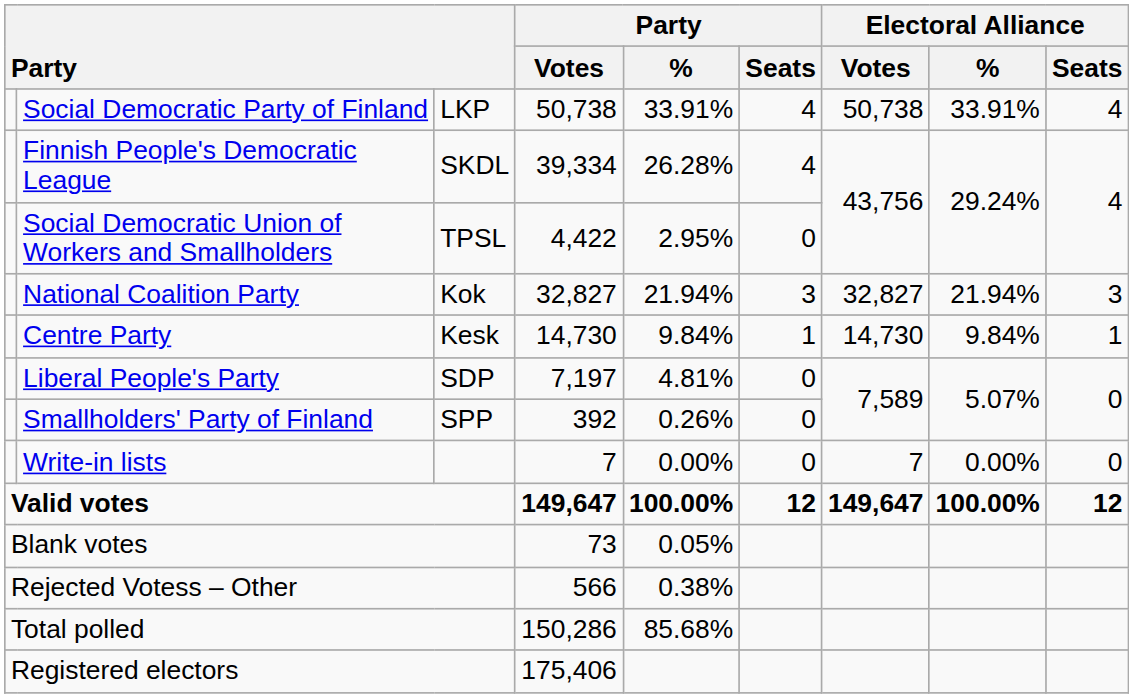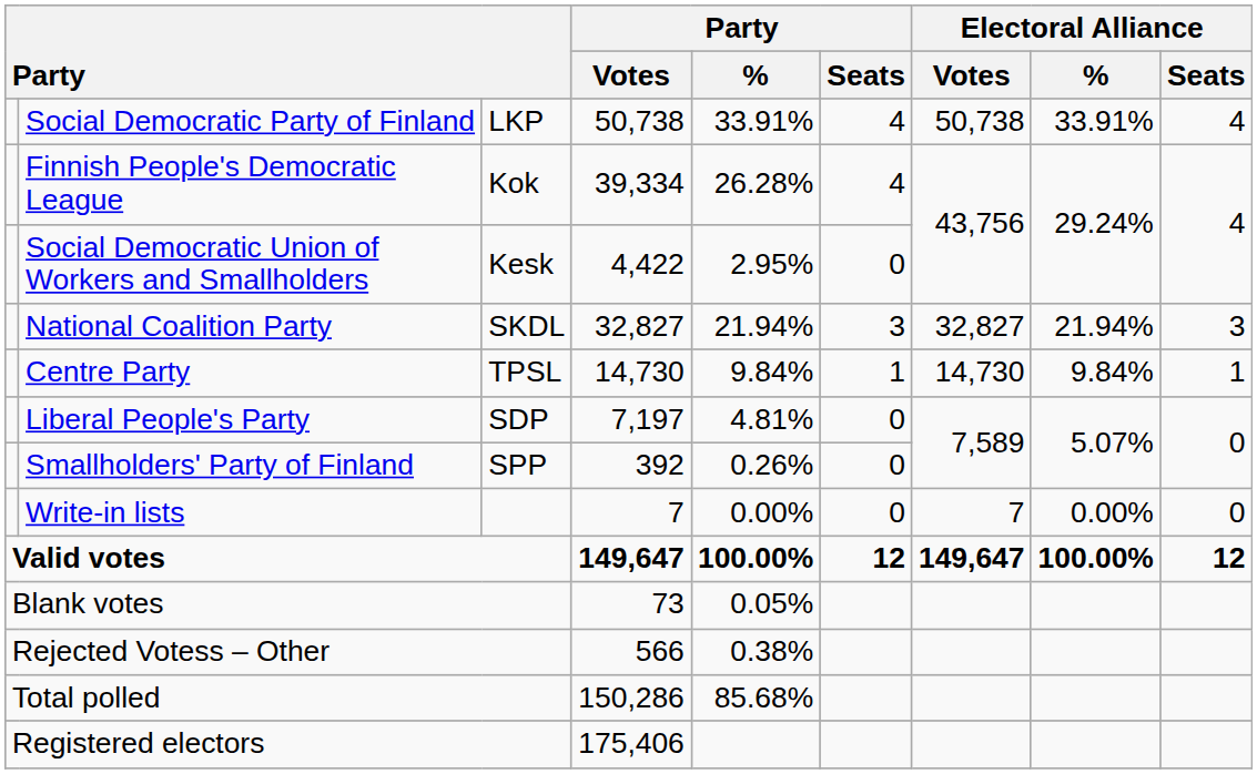Finnish People's Democratic League | column 3: SKDL -> Kok
Social Democratic Union of Workers and Smallholders | column 3: TPSL -> Kesk
National Coalition Party | column 3: Kok -> SKDL
Centre Party | column 3: Kesk -> TPSL
